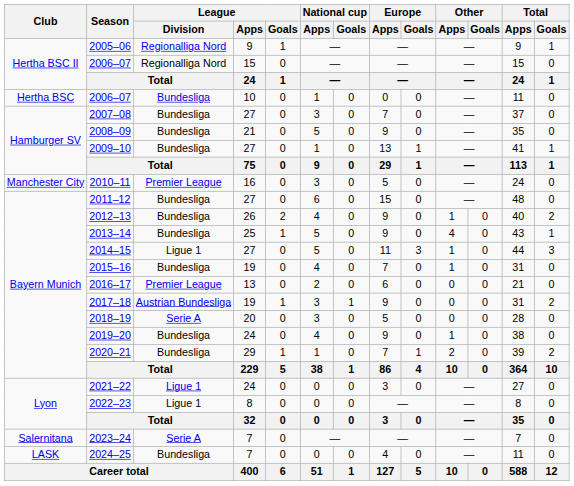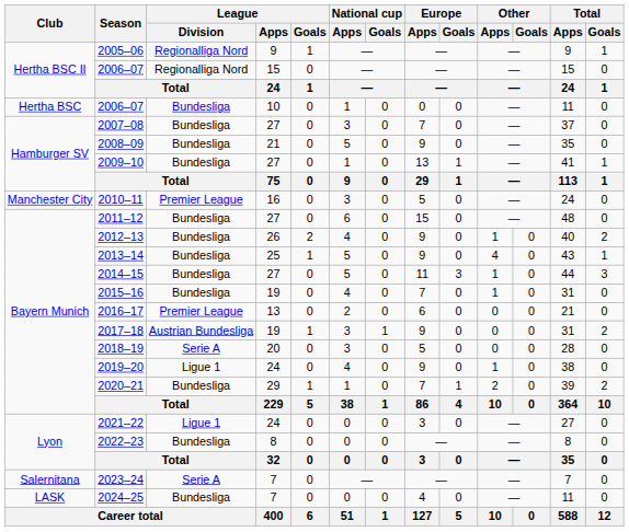2014–15 | League / Division: Ligue 1 -> Bundesliga
2019–20 | League / Division: Bundesliga -> Ligue 1
2022–23 | League / Division: Ligue 1 -> Bundesliga
